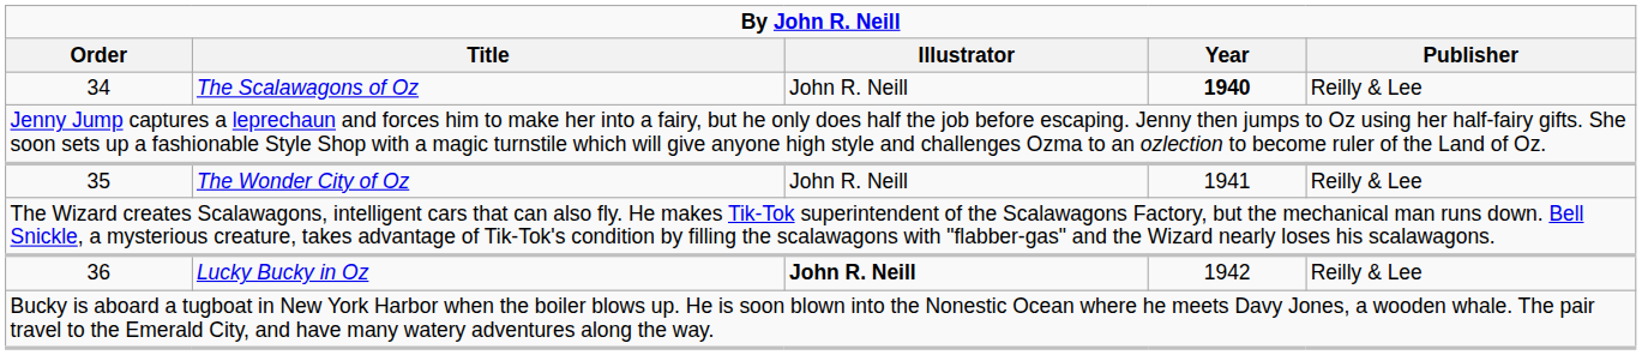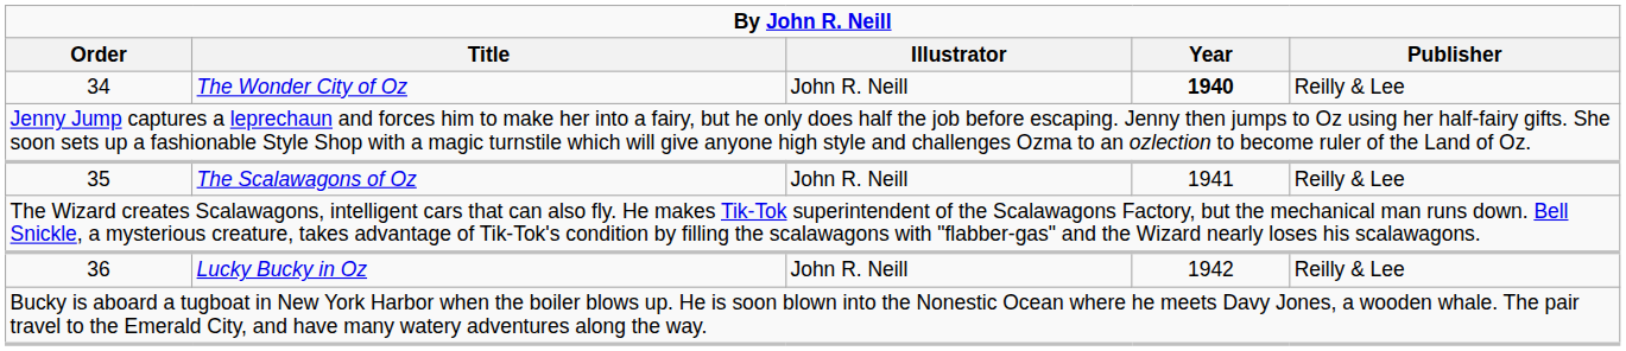34 | Title: The Scalawagons of Oz -> The Wonder City of Oz
35 | Title: The Wonder City of Oz -> The Scalawagons of Oz
36 | Illustrator: bold -> normal
